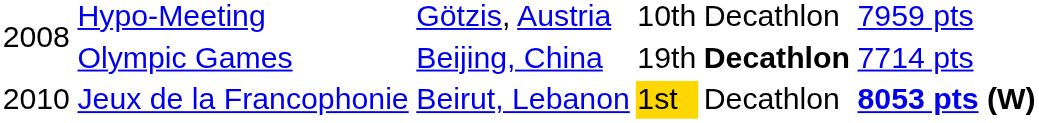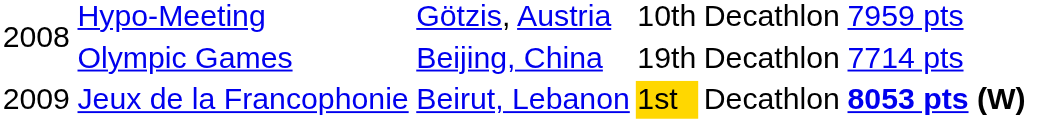Olympic Games | column 5: bold -> normal
Jeux de la Francophonie | column 1: 2010 -> 2009
